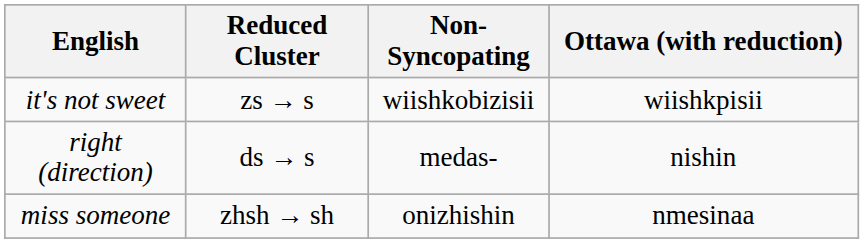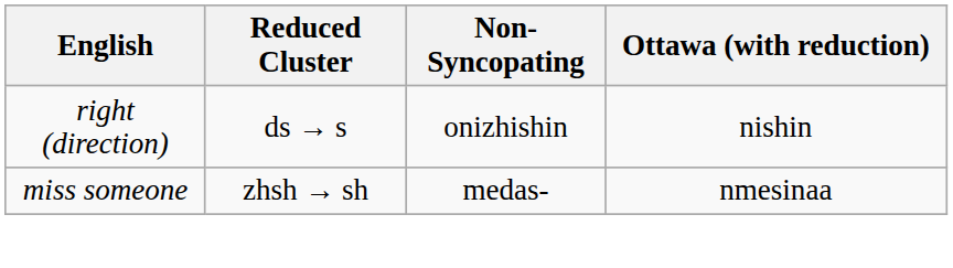- row: it's not sweet | zs → s | wiishkobizisii | wiishkpisii
right (direction) | Non-Syncopating: medas- -> onizhishin
miss someone | Non-Syncopating: onizhishin -> medas-
